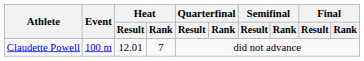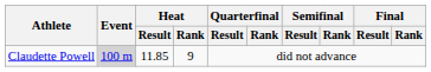Claudette Powell | Event: no background -> lightgrey background
Claudette Powell | Heat / Result: 12.01 -> 11.85
Claudette Powell | Heat / Rank: 7 -> 9
